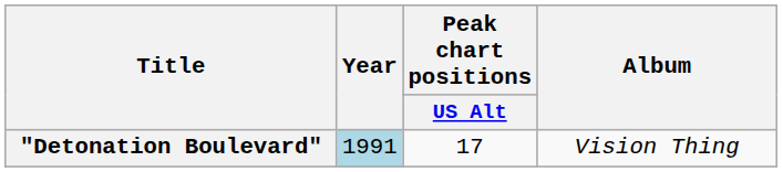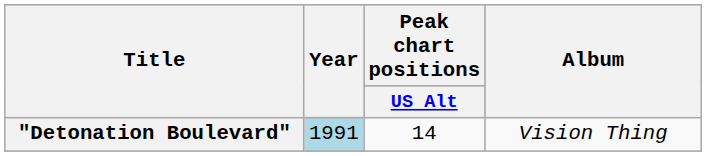"Detonation Boulevard" | Peak chart positions / US Alt: 17 -> 14
